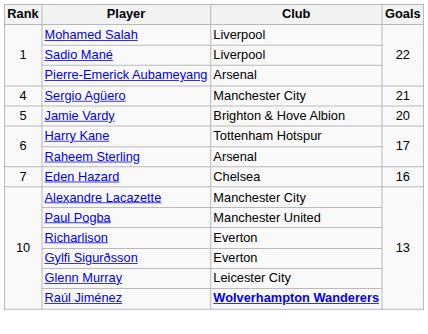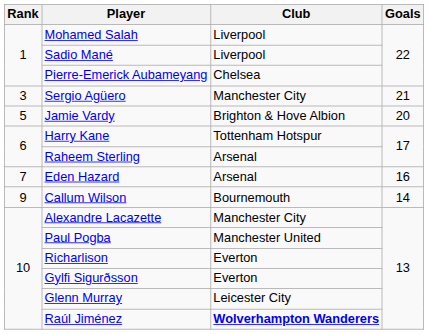Pierre-Emerick Aubameyang | Club: Arsenal -> Chelsea
Sergio Agüero | Rank: 4 -> 3
Eden Hazard | Club: Chelsea -> Arsenal
+ row: 9 | Callum Wilson | Bournemouth | 14
